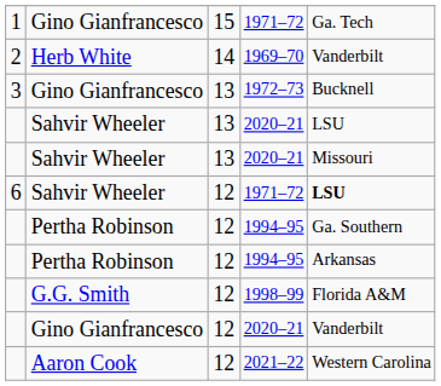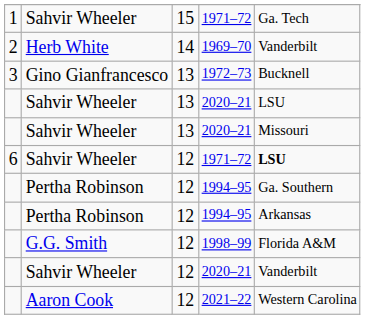15 / 1971–72 | column 2: Gino Gianfrancesco -> Sahvir Wheeler
12 / 2020–21 | column 2: Gino Gianfrancesco -> Sahvir Wheeler
